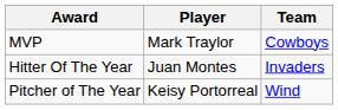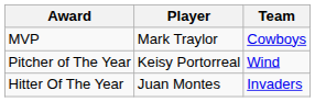rows swapped: Hitter Of The Year <-> Pitcher of The Year
